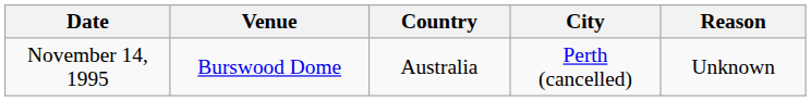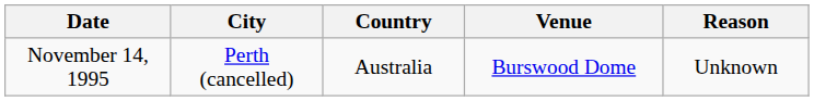columns swapped: City <-> Venue
